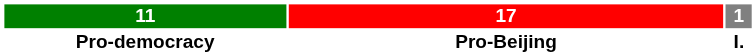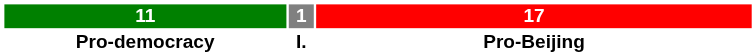columns swapped: 1 <-> 17
